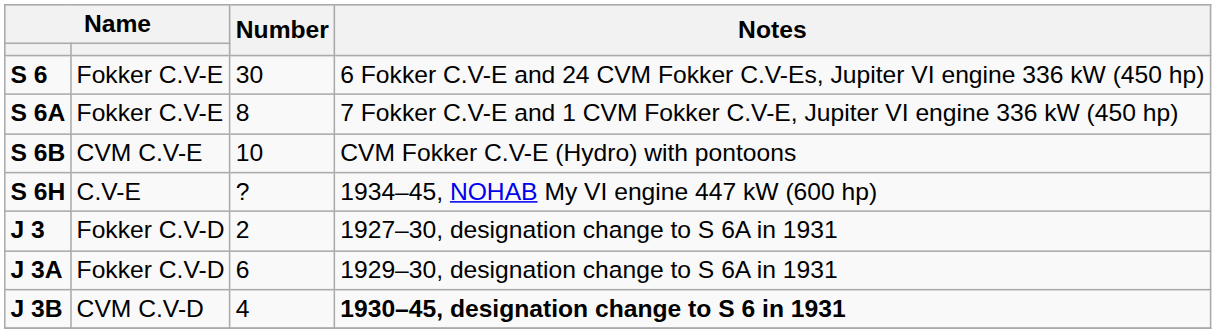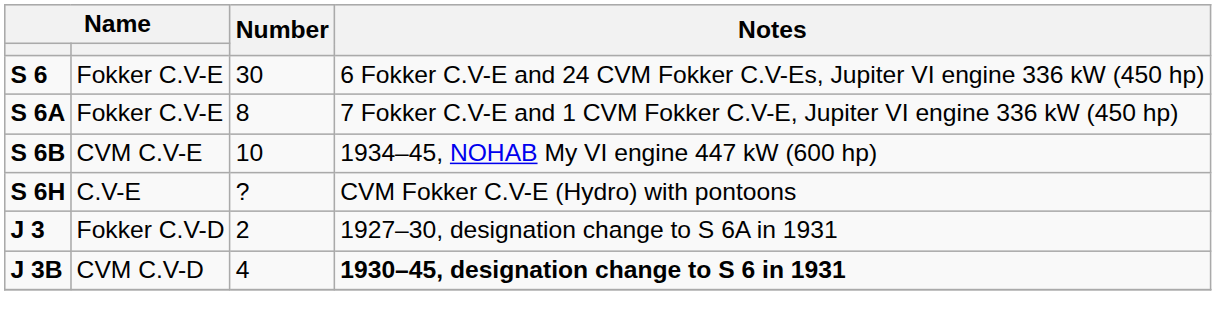S 6B | Notes: CVM Fokker C.V-E (Hydro) with pontoons -> 1934–45, NOHAB My VI engine 447 kW (600 hp)
S 6H | Notes: 1934–45, NOHAB My VI engine 447 kW (600 hp) -> CVM Fokker C.V-E (Hydro) with pontoons
- row: J 3A | Fokker C.V-D | 6 | 1929–30, designation change to S 6A in 1931
